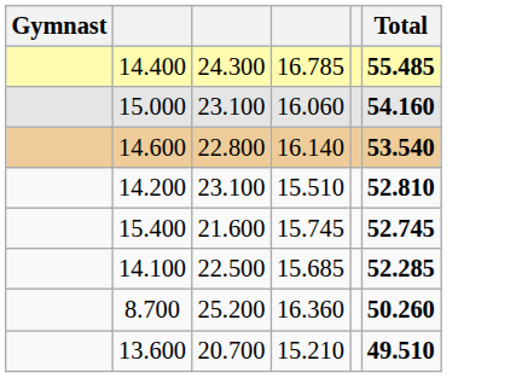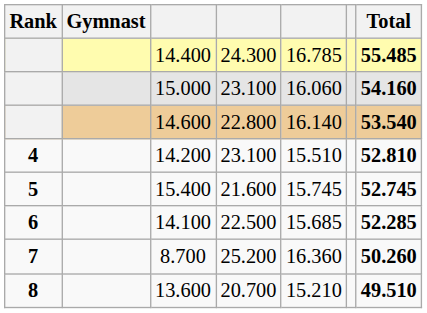+ column: Rank | 4 | 5 | 6 | 7 | 8
